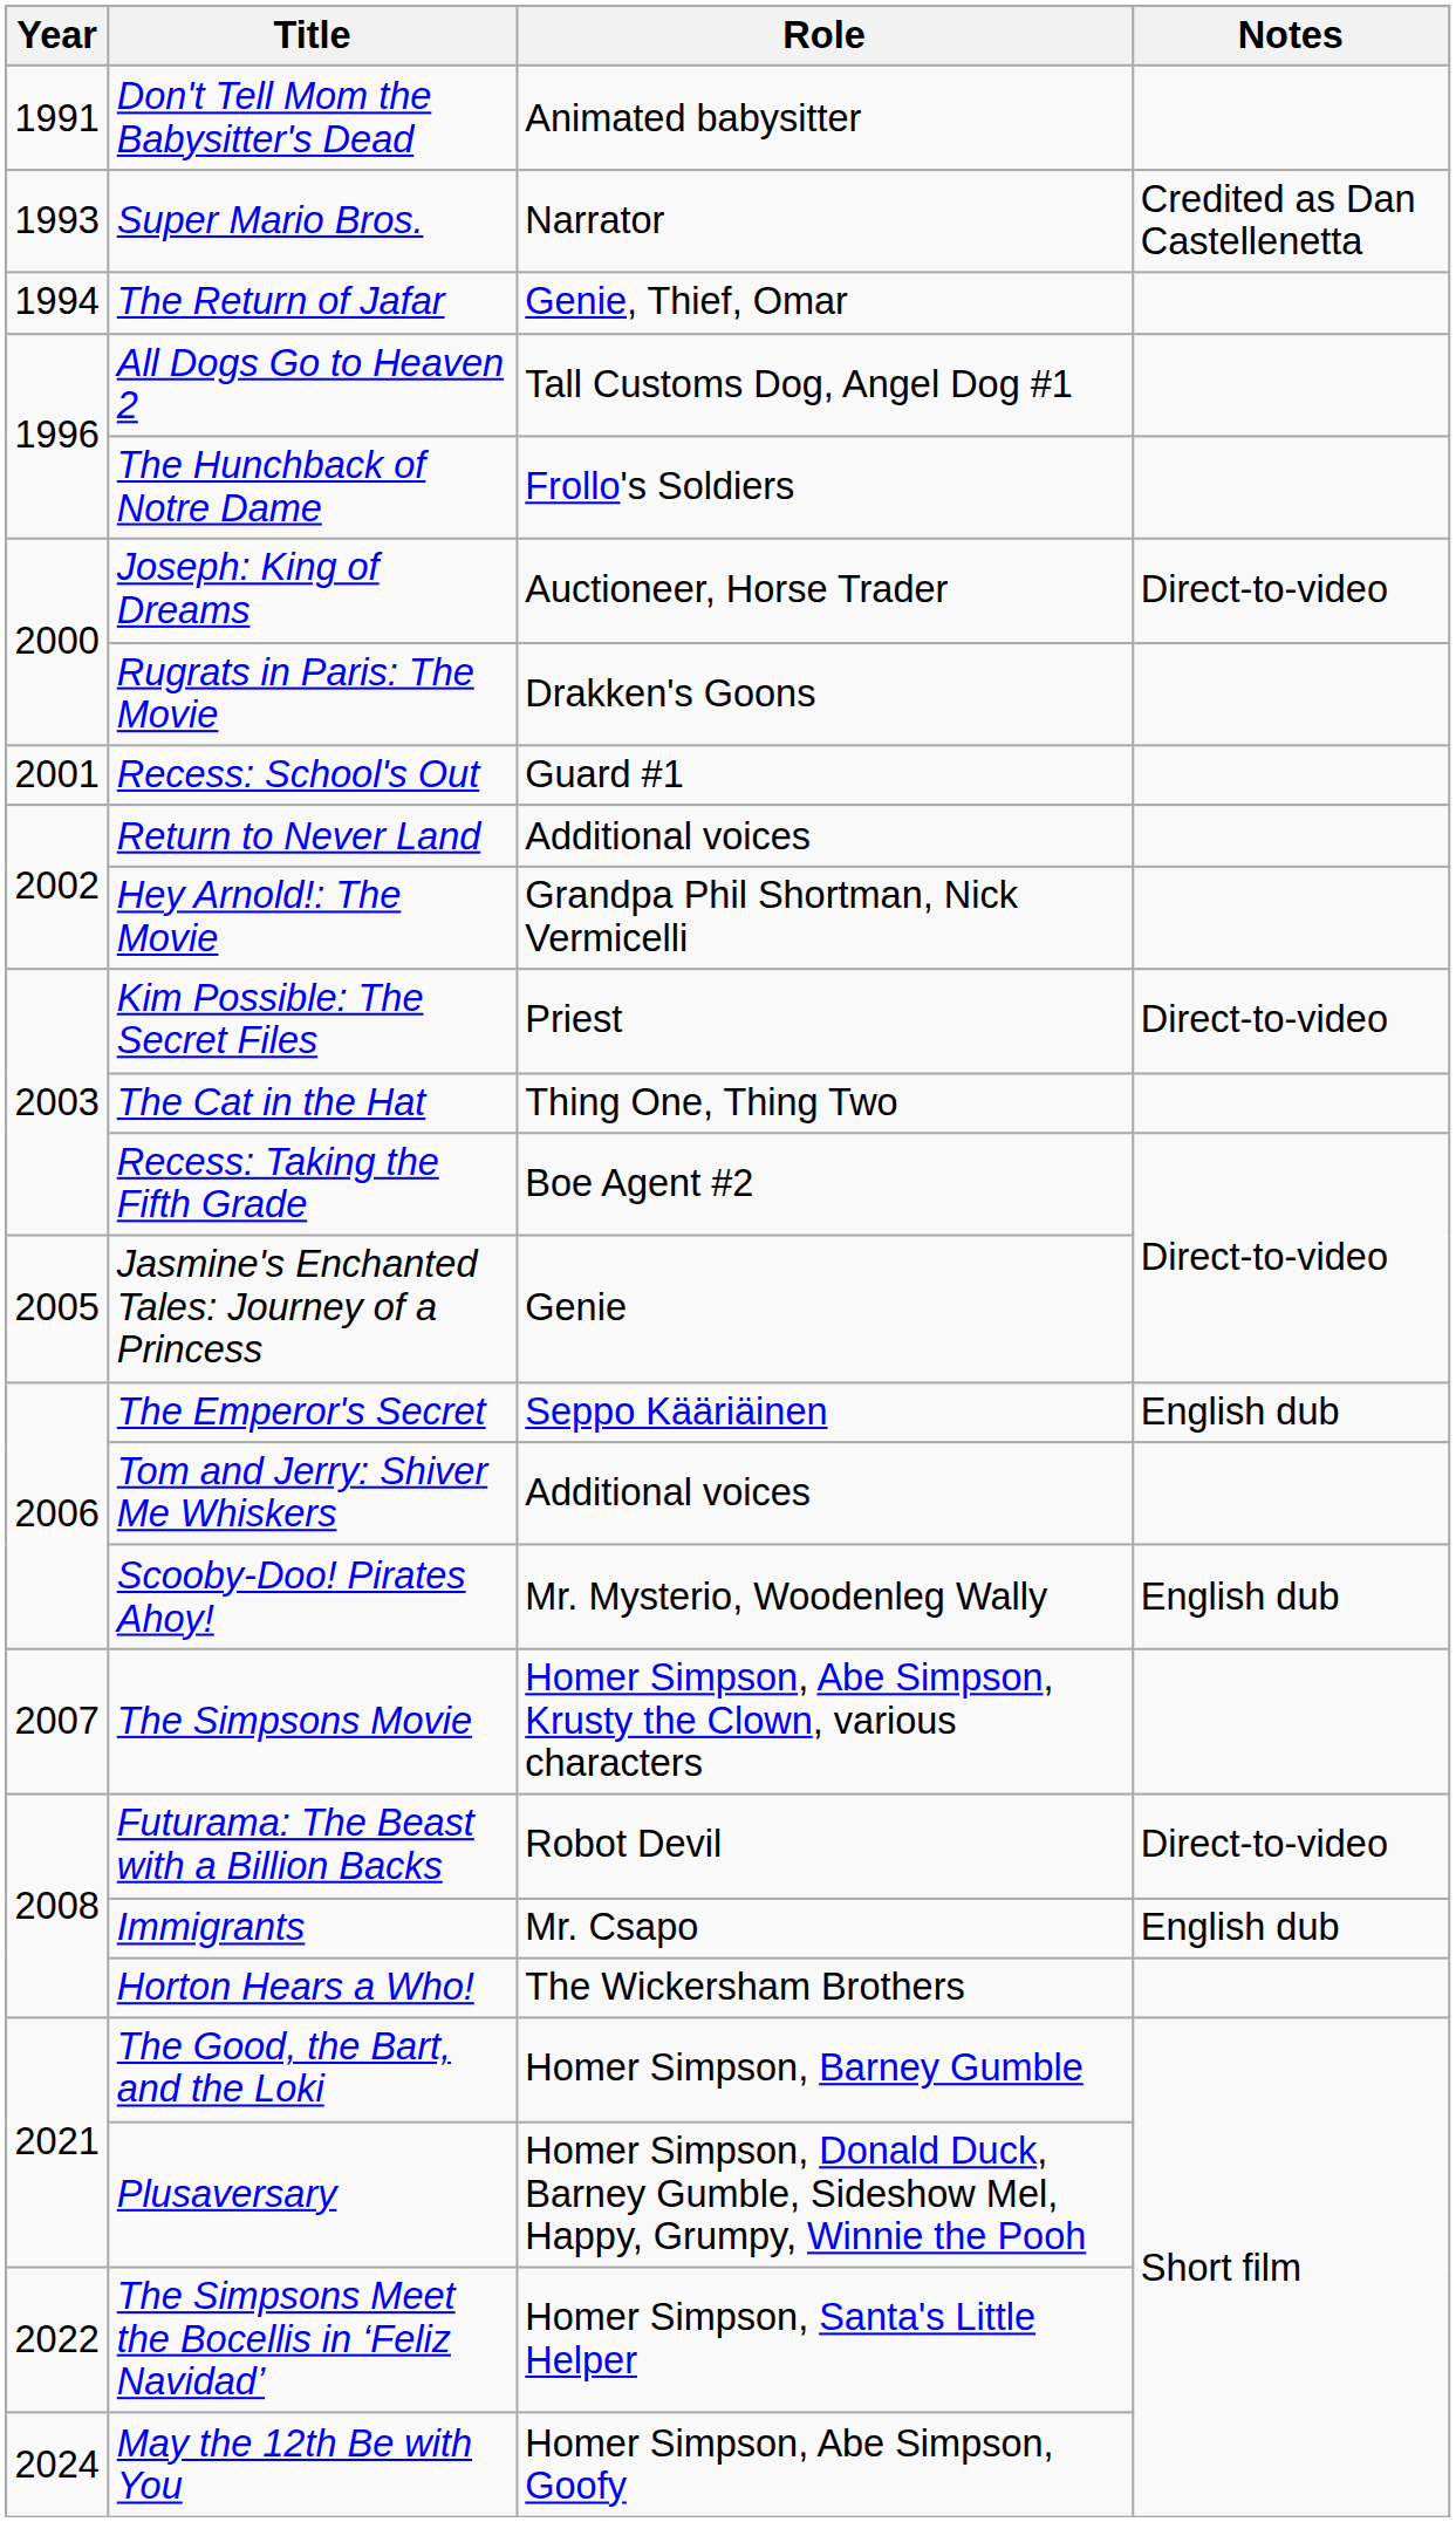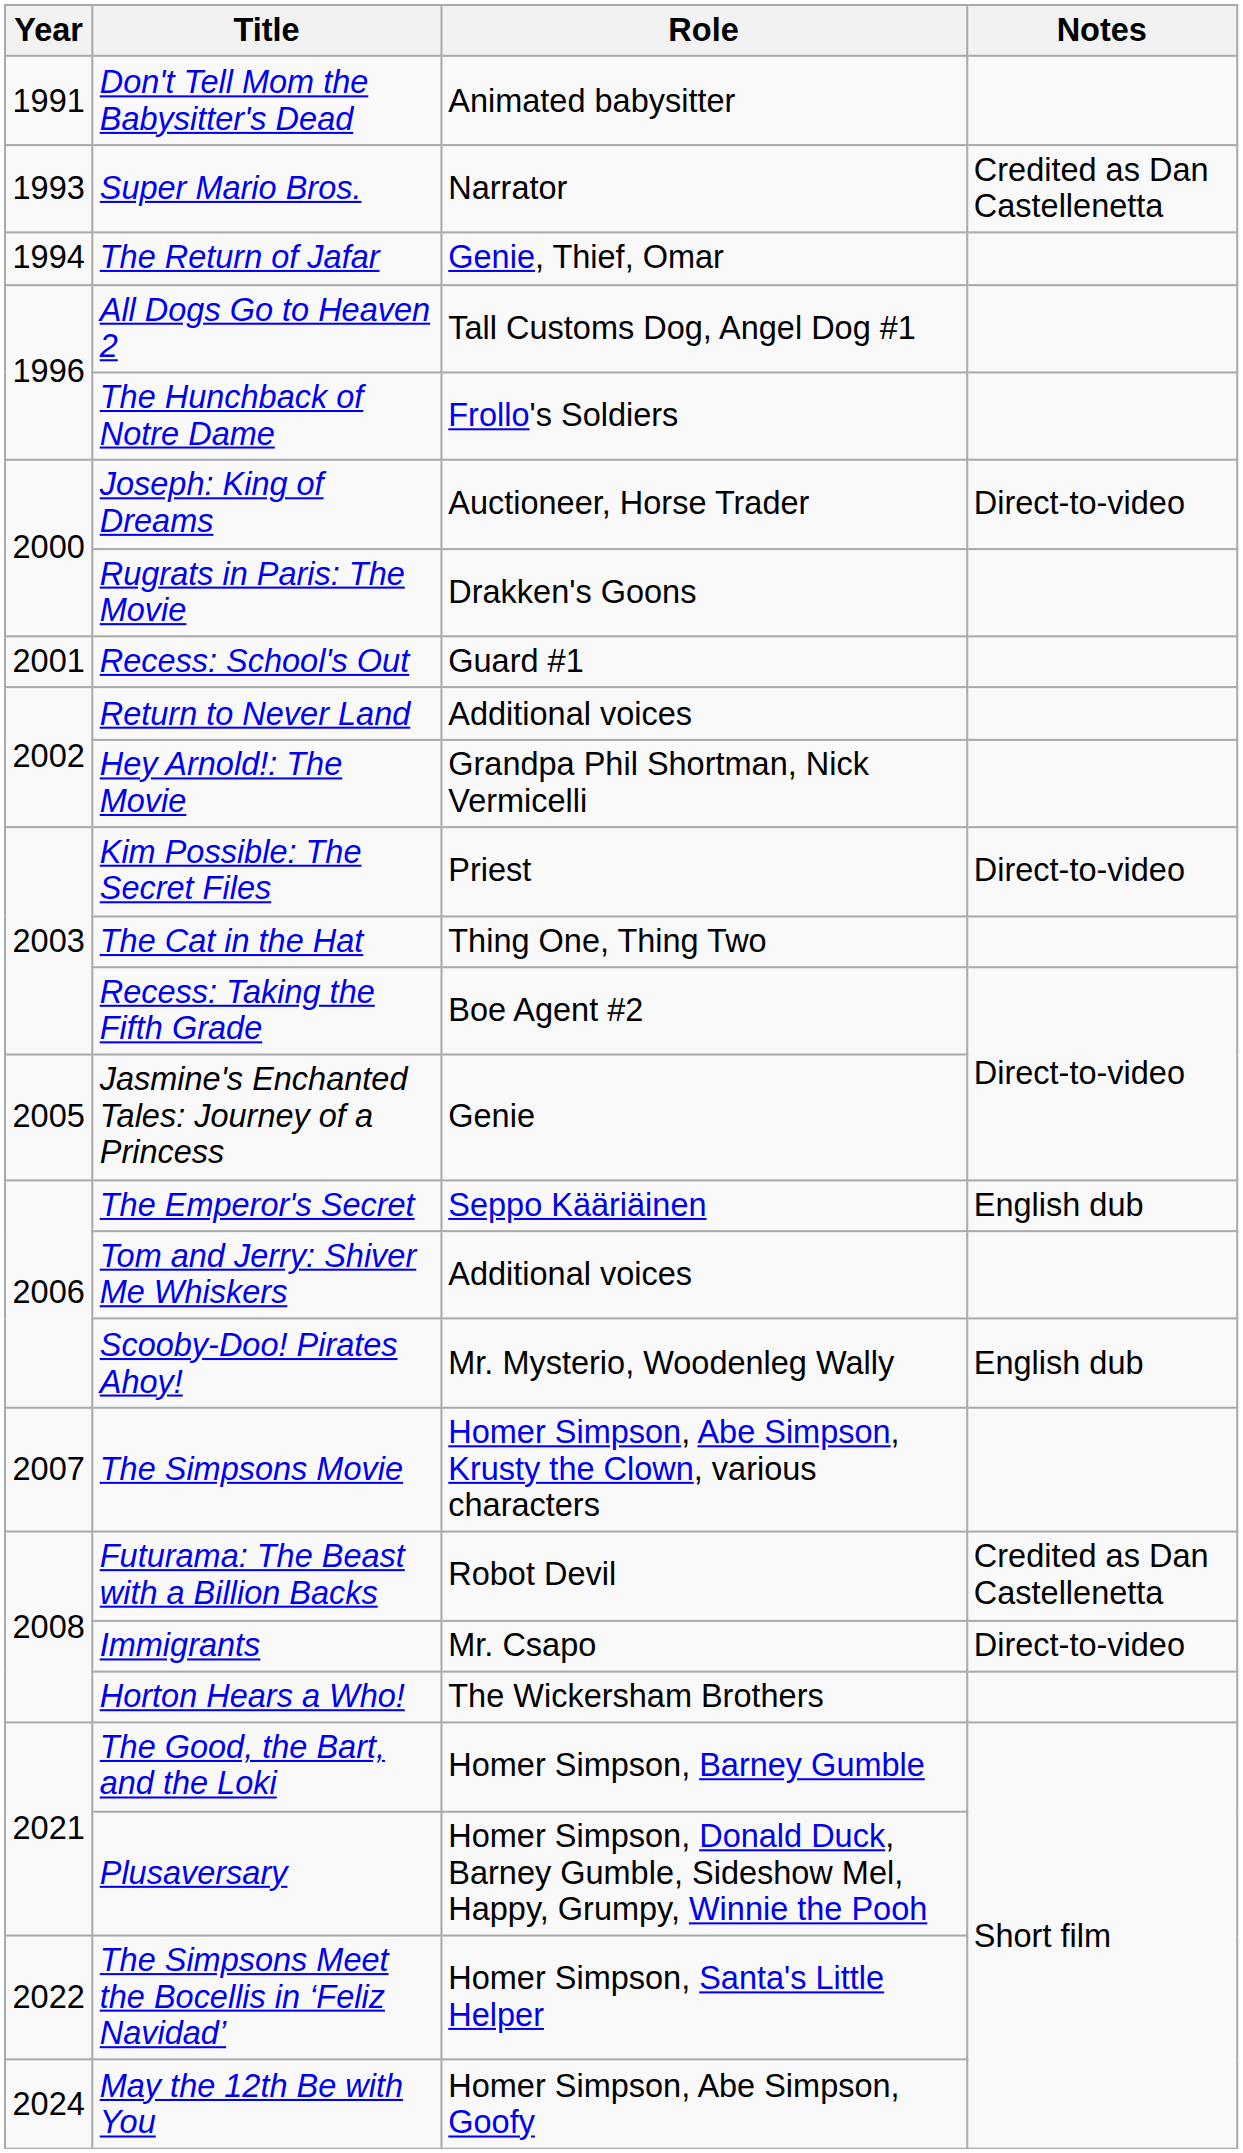Futurama: The Beast with a Billion Backs | Notes: Direct-to-video -> Credited as Dan Castellenetta
Immigrants | Notes: English dub -> Direct-to-video
